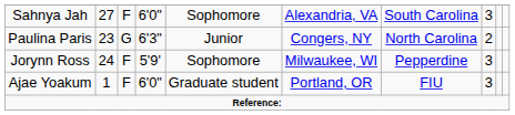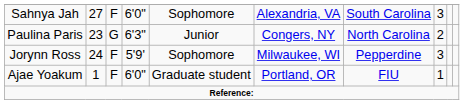Ajae Yoakum | column 8: 3 -> 1
